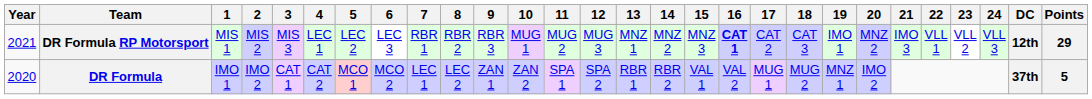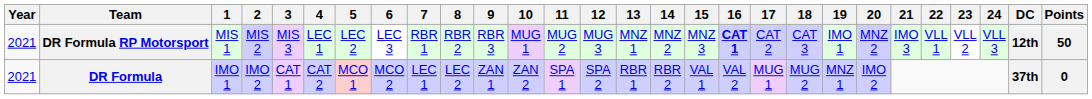DR Formula RP Motorsport | Points: 29 -> 50
DR Formula | Year: 2020 -> 2021
DR Formula | Points: 5 -> 0
